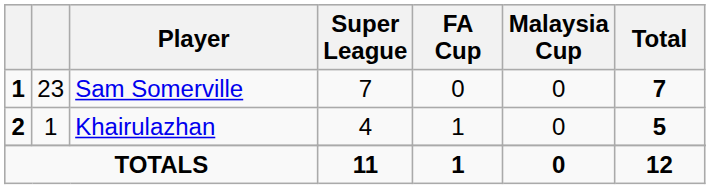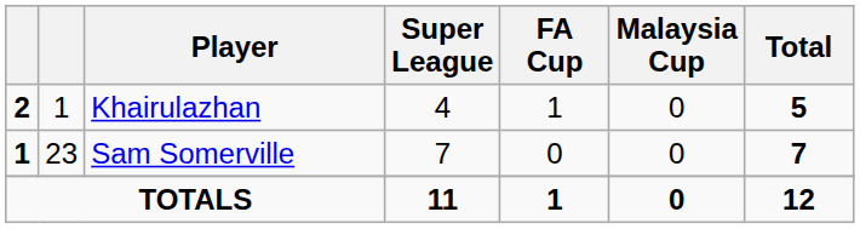rows swapped: Sam Somerville <-> Khairulazhan
